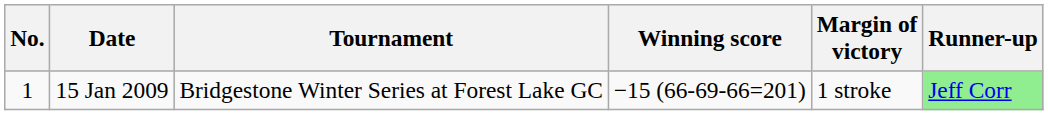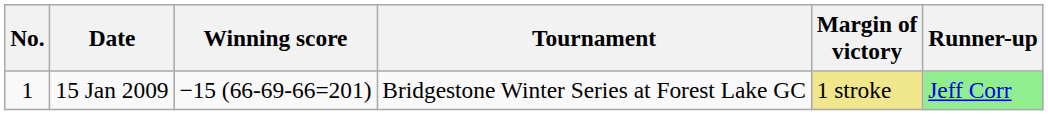columns swapped: Tournament <-> Winning score
15 Jan 2009 | Margin of victory: no background -> khaki background
